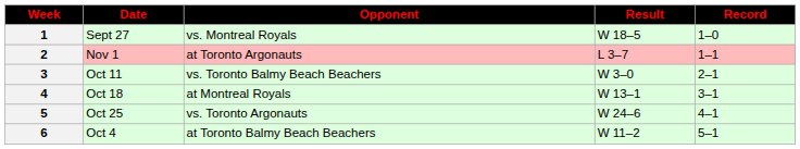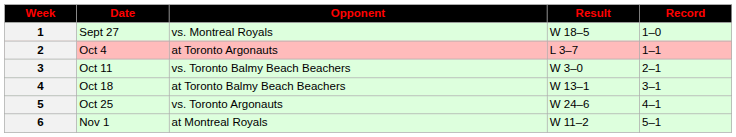2 | Date: Nov 1 -> Oct 4
4 | Opponent: at Montreal Royals -> at Toronto Balmy Beach Beachers
6 | Date: Oct 4 -> Nov 1
6 | Opponent: at Toronto Balmy Beach Beachers -> at Montreal Royals
